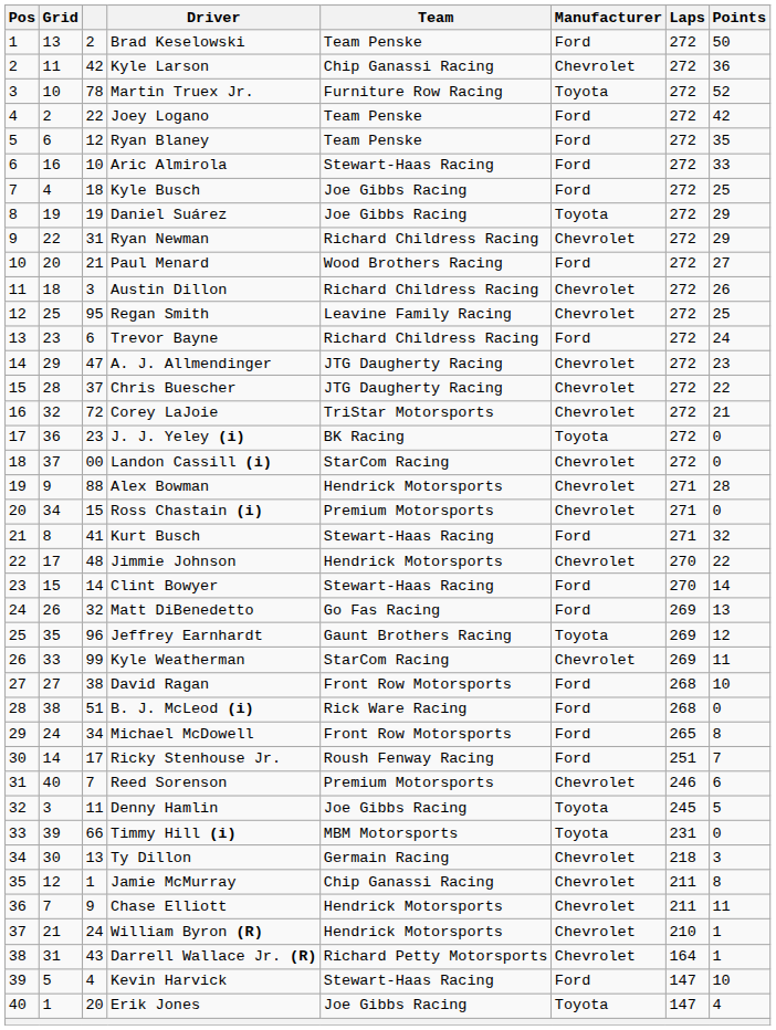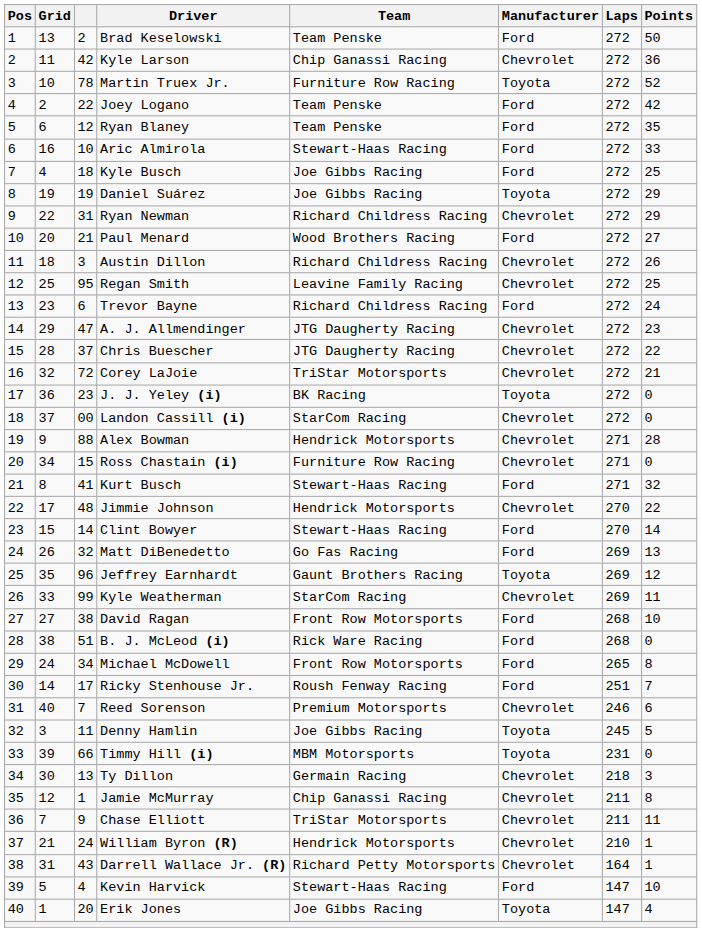Ross Chastain (i) | Team: Premium Motorsports -> Furniture Row Racing
Chase Elliott | Team: Hendrick Motorsports -> TriStar Motorsports
